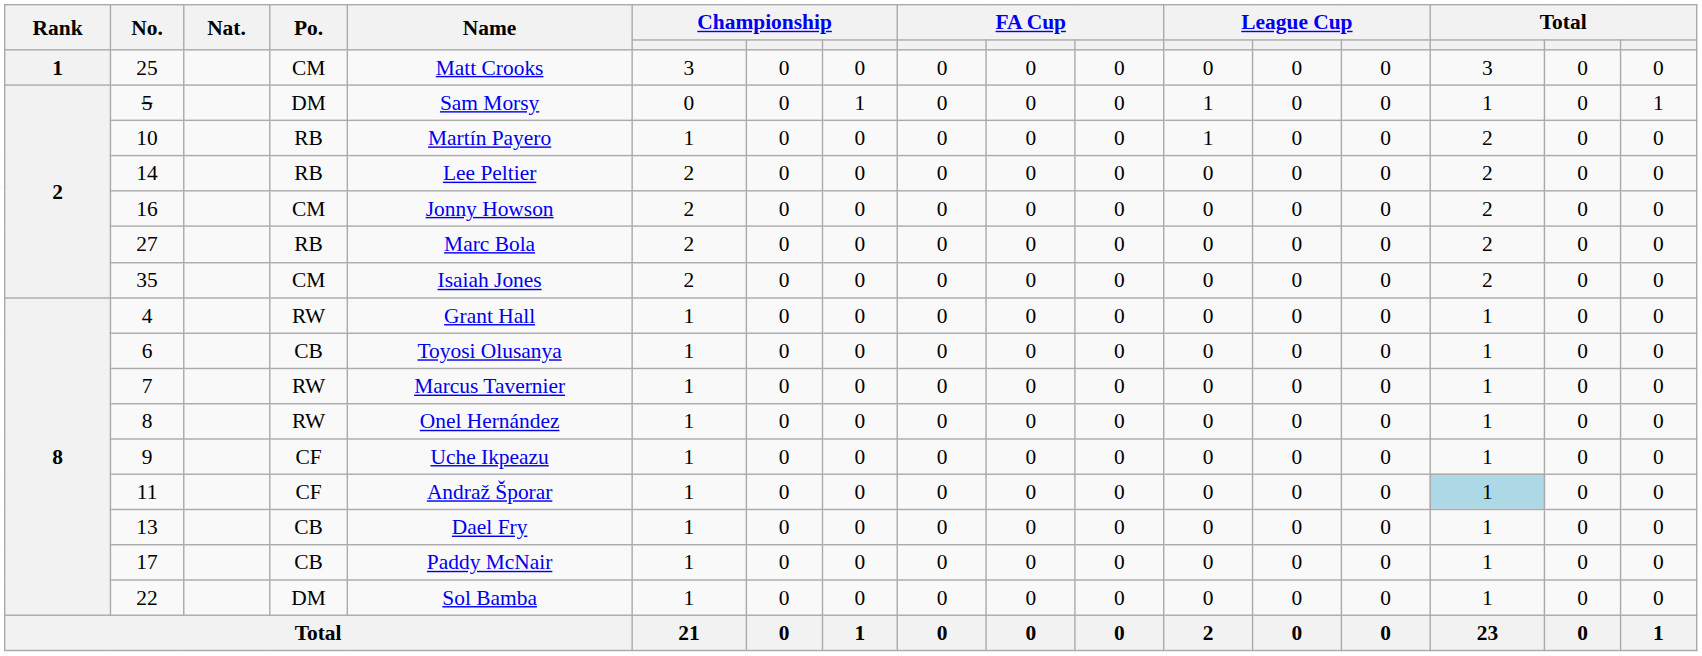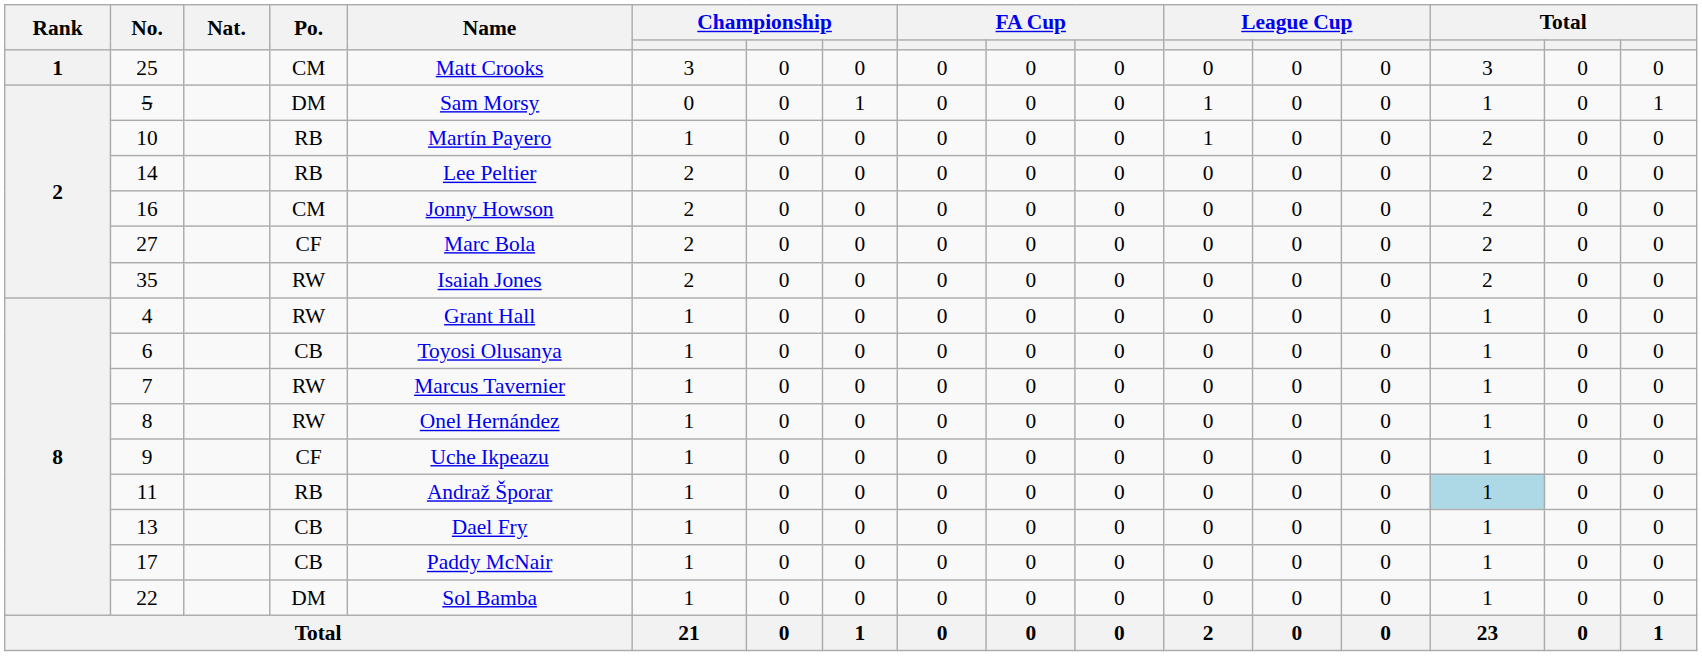27 | Po.: RB -> CF
35 | Po.: CM -> RW
11 | Po.: CF -> RB
